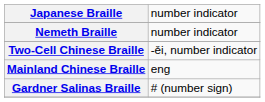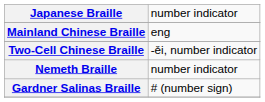rows swapped: Mainland Chinese Braille <-> Nemeth Braille
